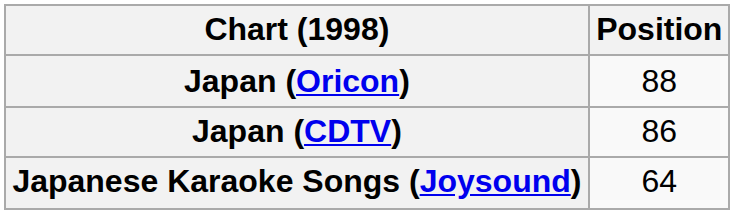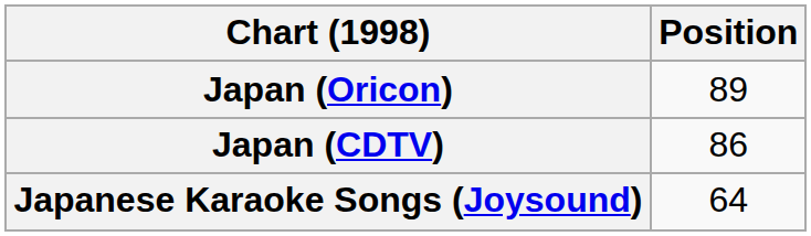Japan (Oricon) | Position: 88 -> 89
